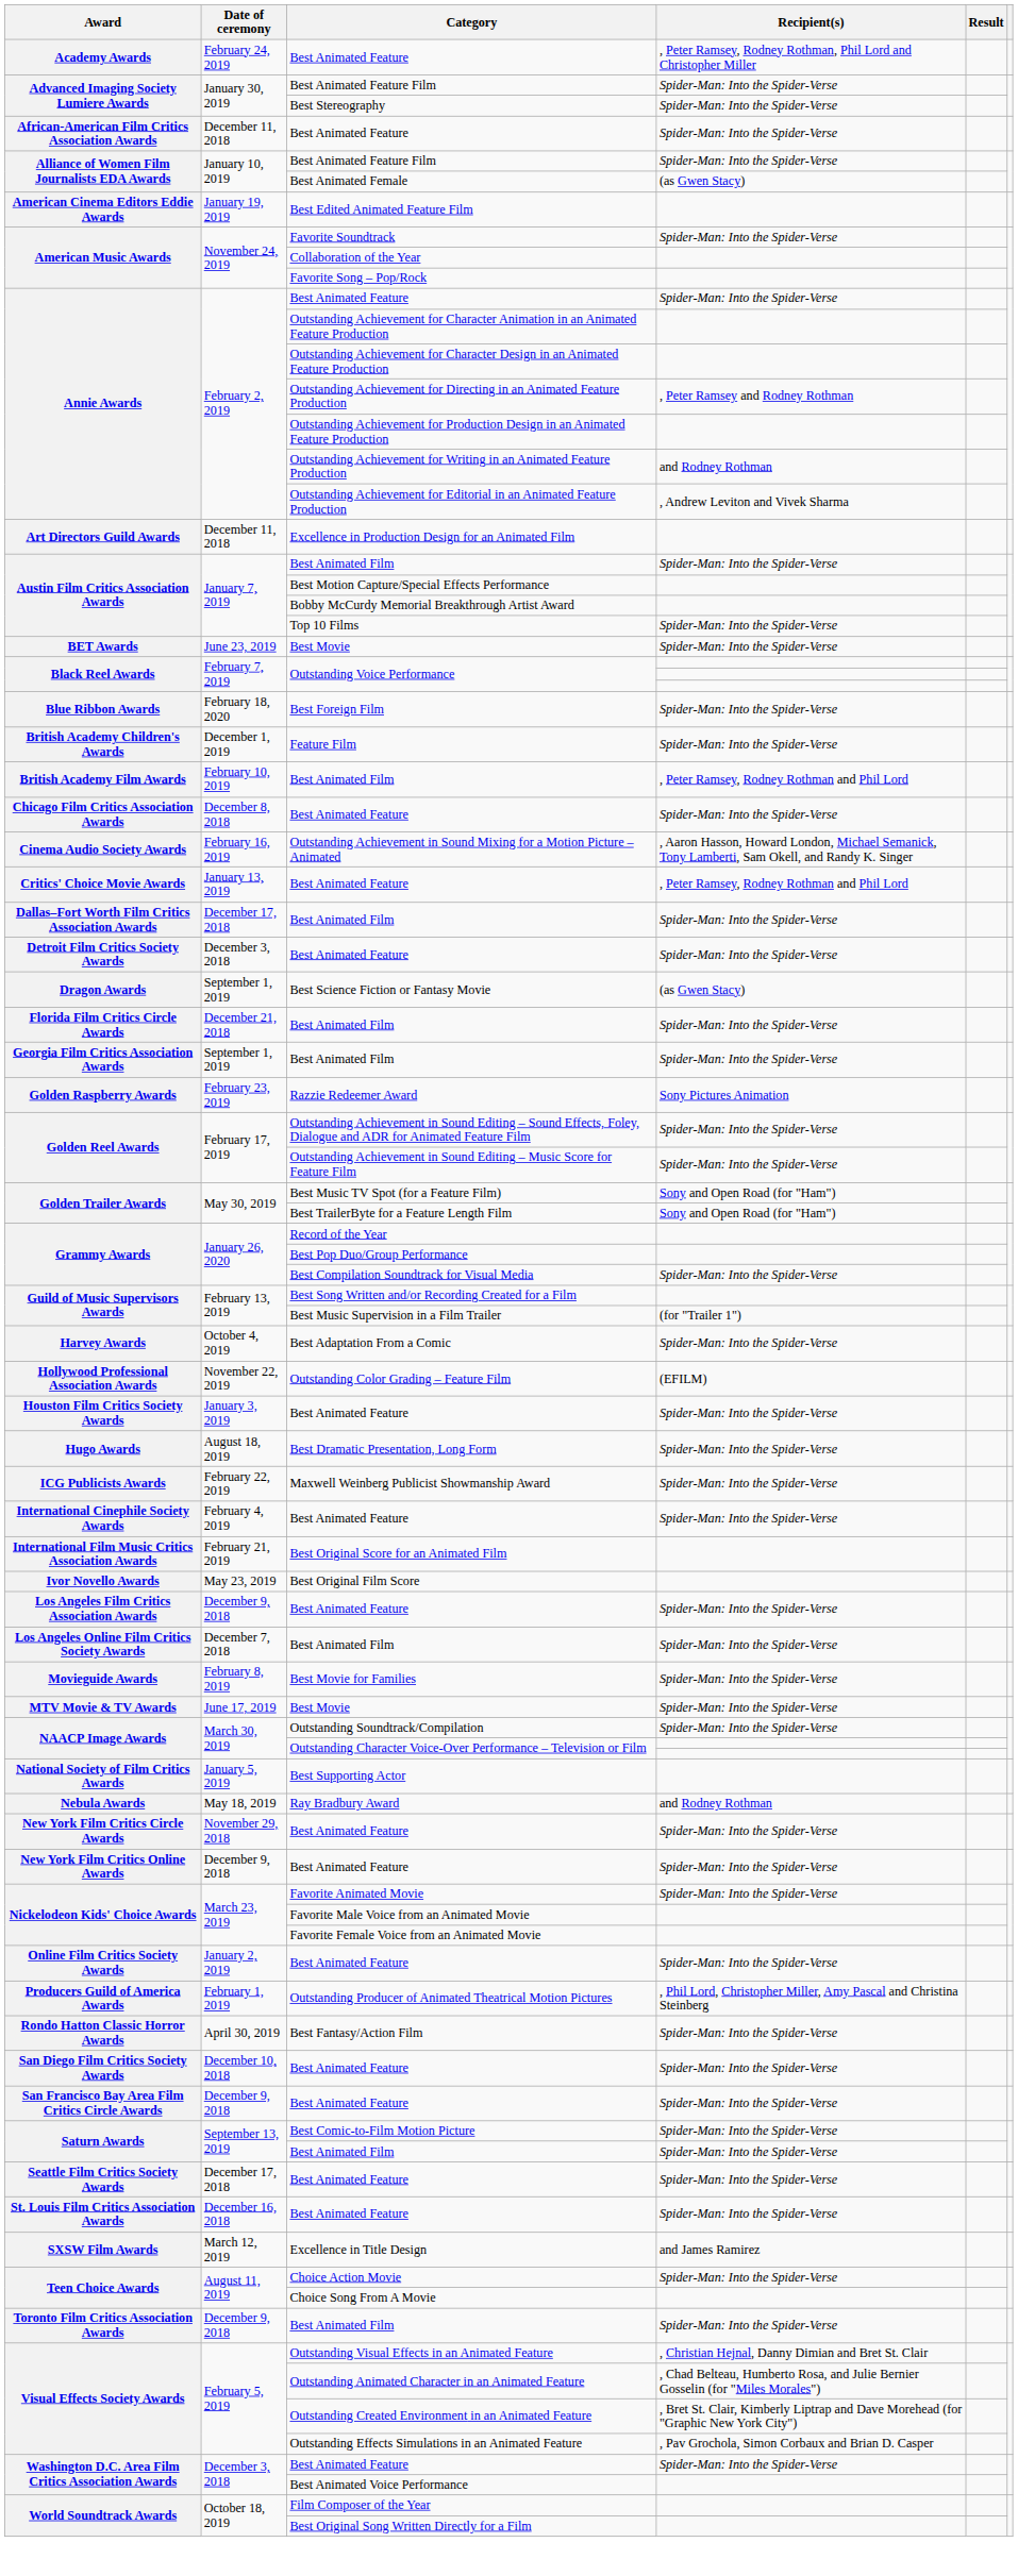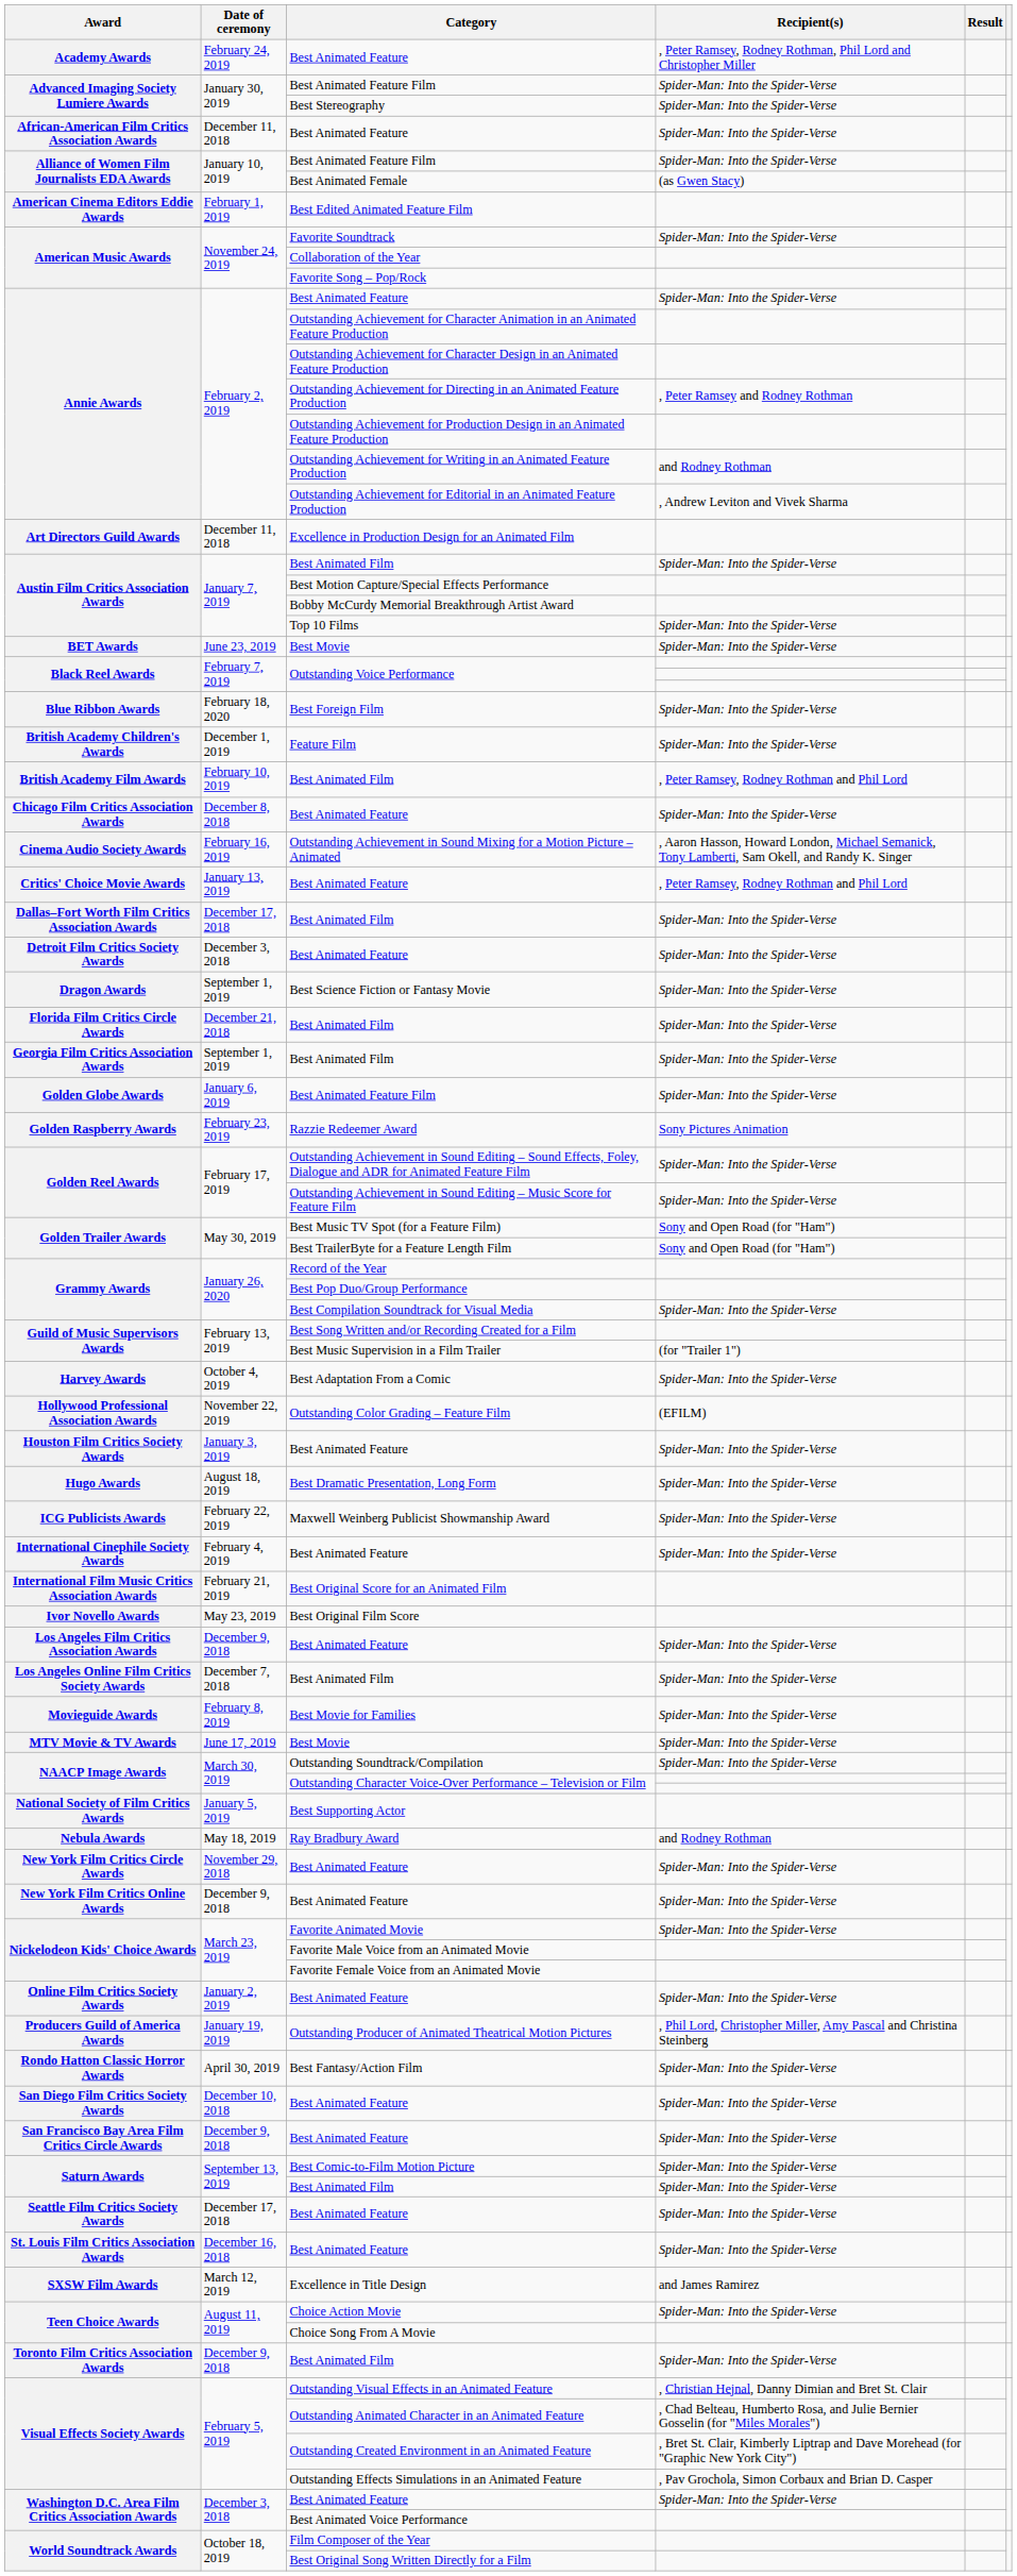Best Edited Animated Feature Film | Date of ceremony: January 19, 2019 -> February 1, 2019
Best Science Fiction or Fantasy Movie | Recipient(s): (as Gwen Stacy) -> Spider-Man: Into the Spider-Verse
+ row: Golden Globe Awards | January 6, 2019 | Best Animated Feature Film | Spider-Man: Into the Spider-Verse
Outstanding Producer of Animated Theatrical Motion Pictures | Date of ceremony: February 1, 2019 -> January 19, 2019
